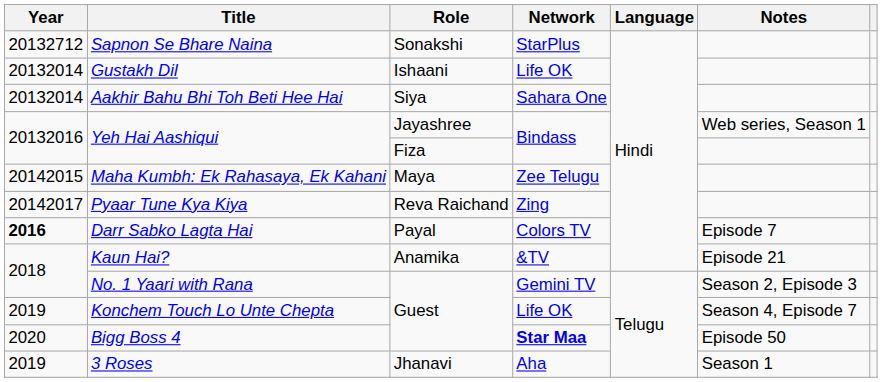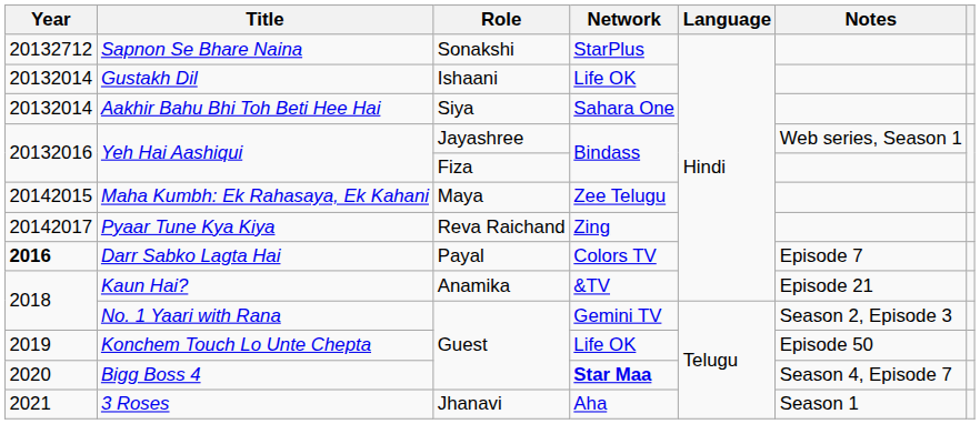Konchem Touch Lo Unte Chepta | Notes: Season 4, Episode 7 -> Episode 50
Bigg Boss 4 | Notes: Episode 50 -> Season 4, Episode 7
3 Roses | Year: 2019 -> 2021
